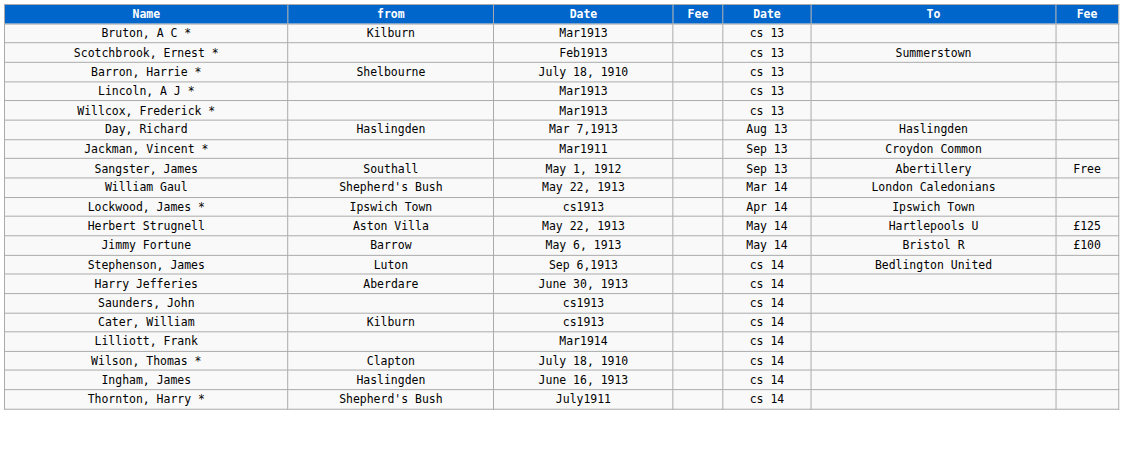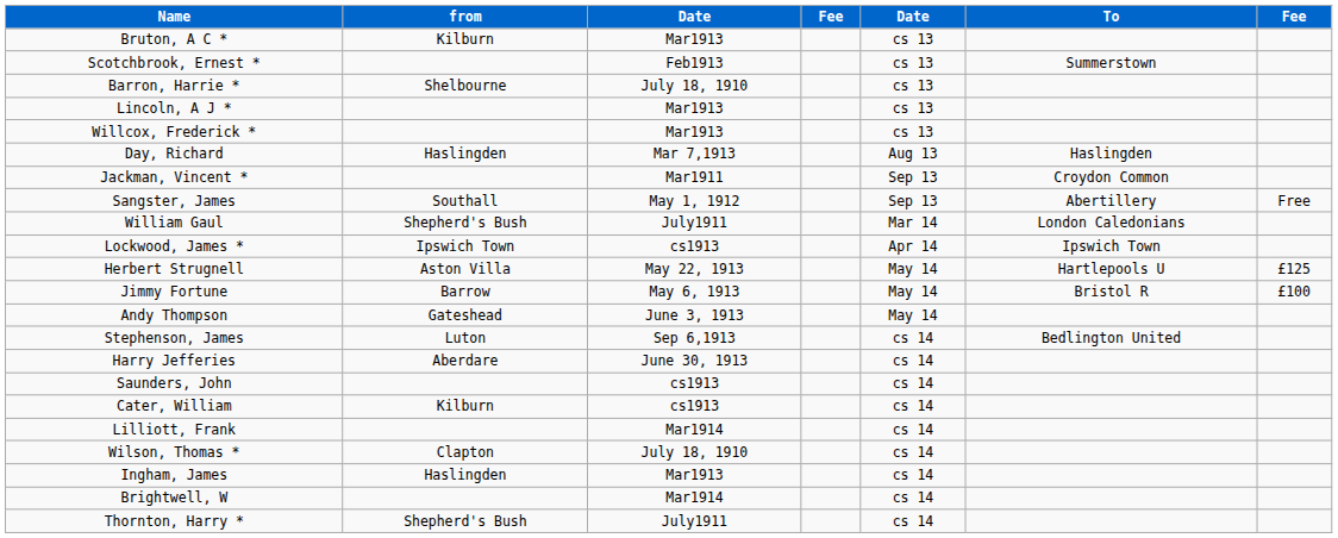William Gaul | column 3: May 22, 1913 -> July1911
+ row: Andy Thompson | Gateshead | June 3, 1913 | May 14
Ingham, James | column 3: June 16, 1913 -> Mar1913
+ row: Brightwell, W | Mar1914 | cs 14
